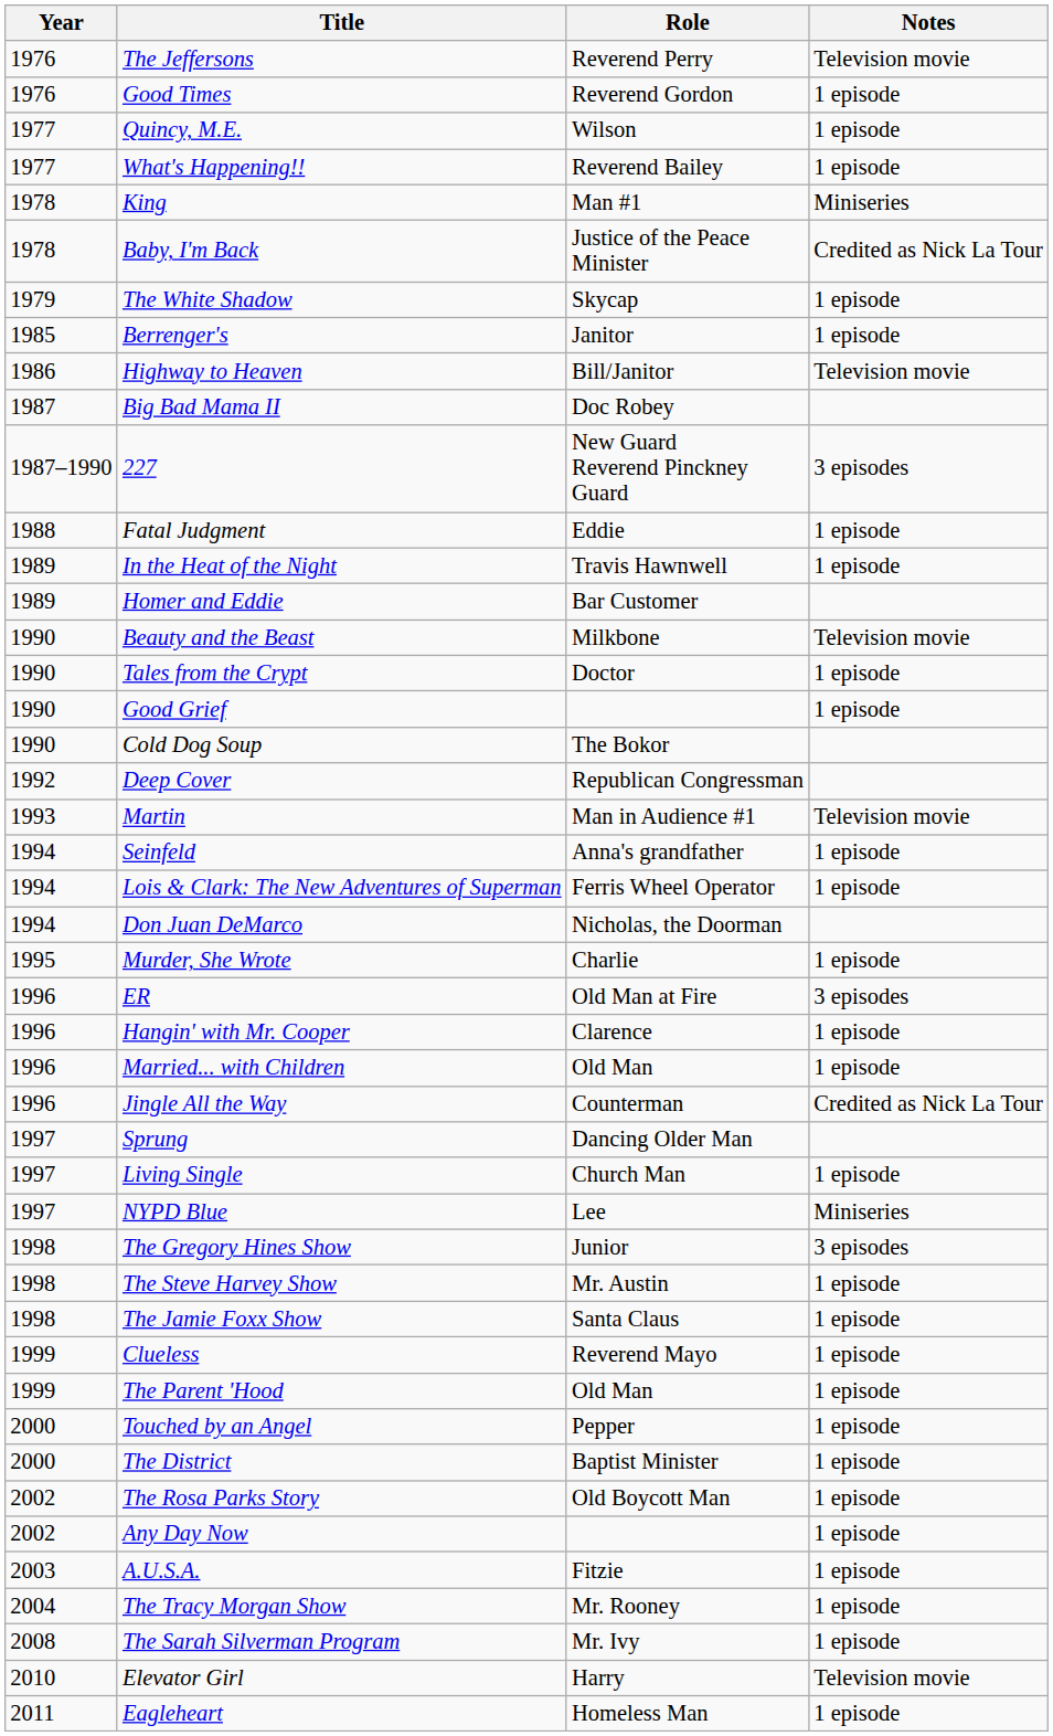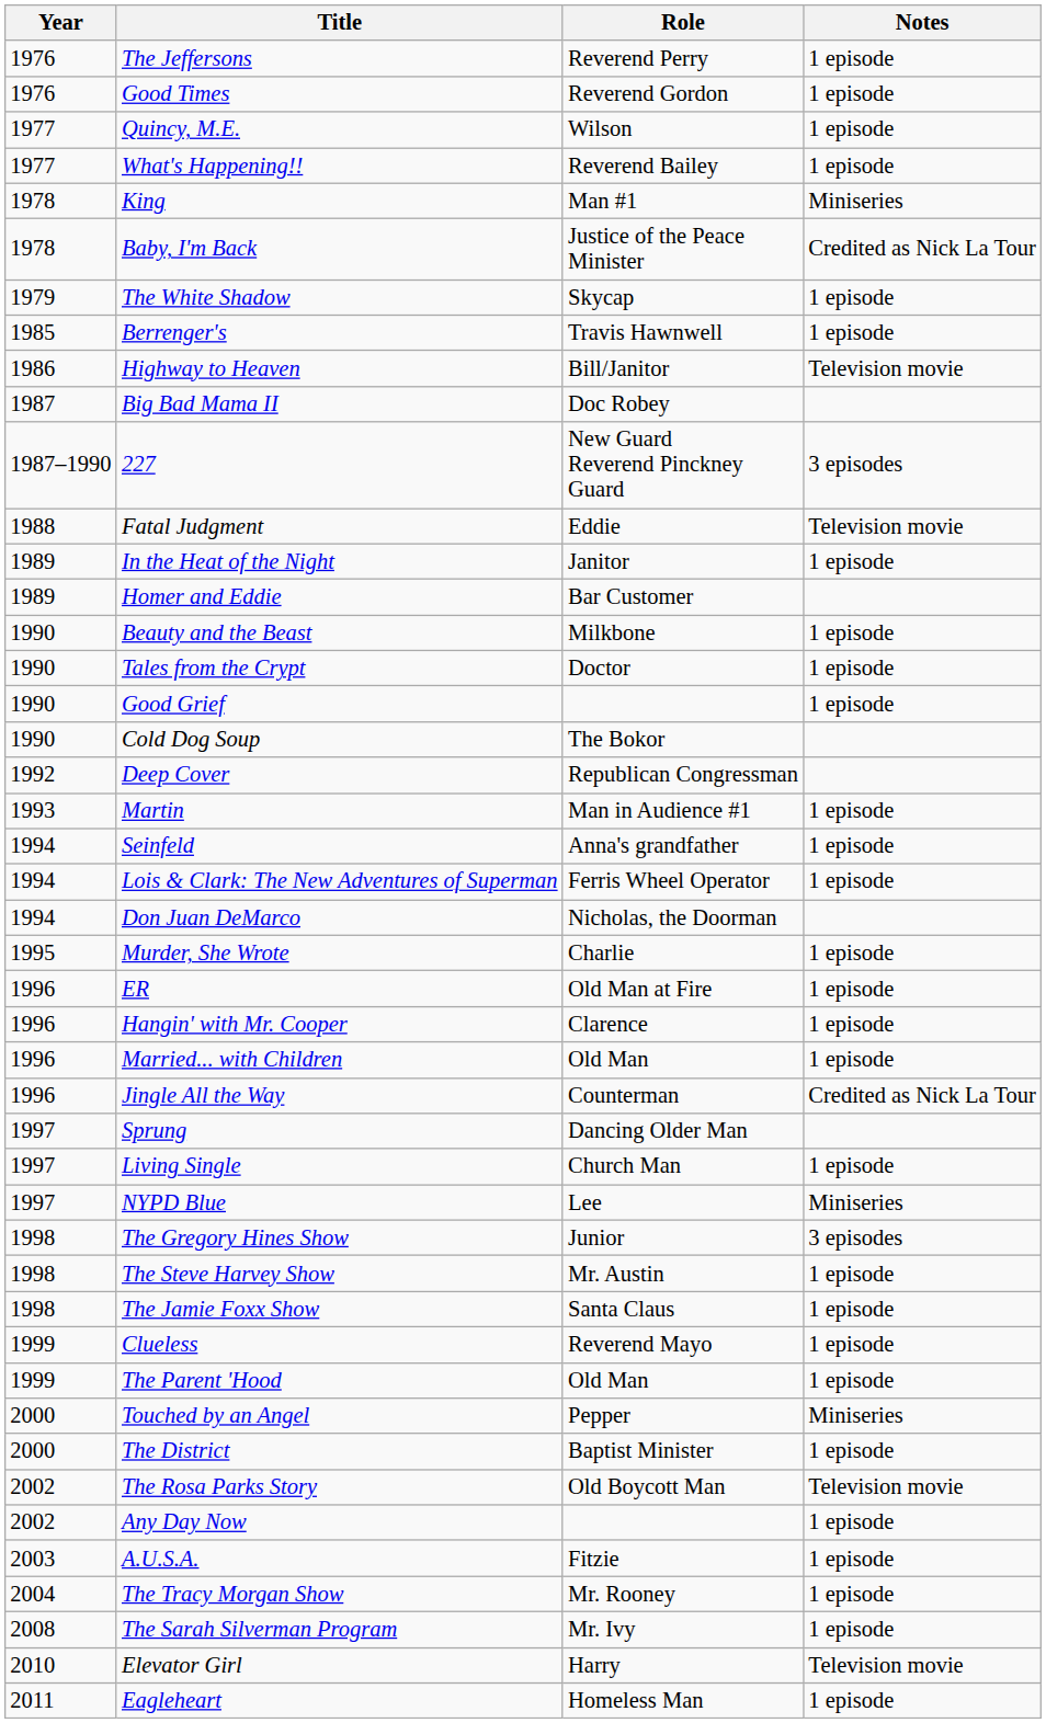The Jeffersons | Notes: Television movie -> 1 episode
Berrenger's | Role: Janitor -> Travis Hawnwell
Fatal Judgment | Notes: 1 episode -> Television movie
In the Heat of the Night | Role: Travis Hawnwell -> Janitor
Beauty and the Beast | Notes: Television movie -> 1 episode
Martin | Notes: Television movie -> 1 episode
ER | Notes: 3 episodes -> 1 episode
Touched by an Angel | Notes: 1 episode -> Miniseries
The Rosa Parks Story | Notes: 1 episode -> Television movie
